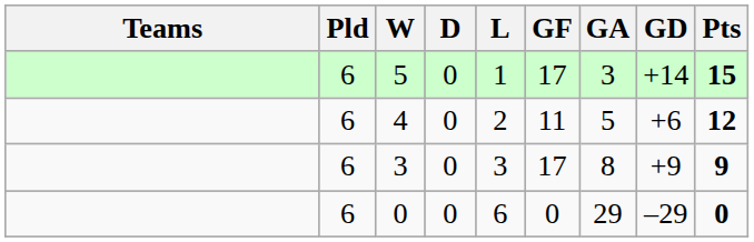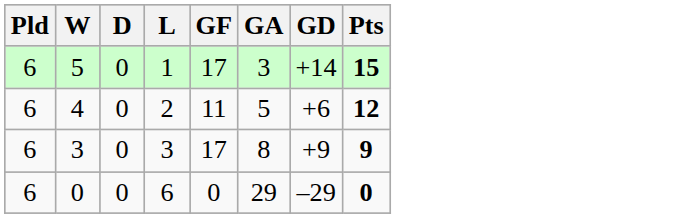- column: Teams
